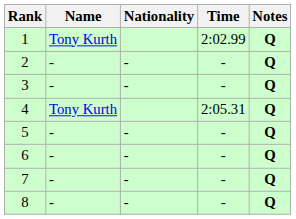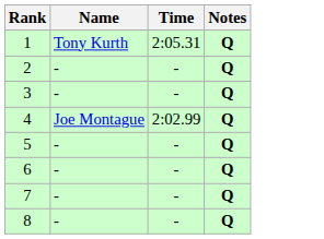- column: Nationality | - | - | - | - | - | -
1 | Time: 2:02.99 -> 2:05.31
4 | Name: Tony Kurth -> Joe Montague
4 | Time: 2:05.31 -> 2:02.99
